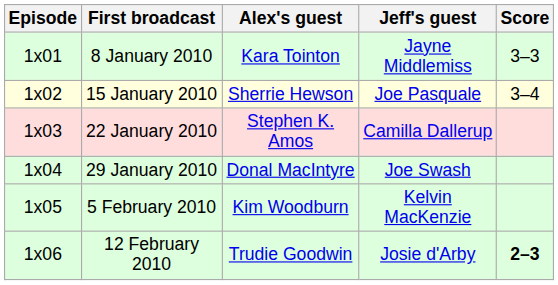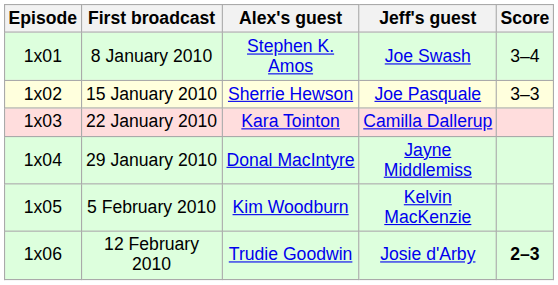8 January 2010 | Alex's guest: Kara Tointon -> Stephen K. Amos
8 January 2010 | Jeff's guest: Jayne Middlemiss -> Joe Swash
8 January 2010 | Score: 3–3 -> 3–4
15 January 2010 | Score: 3–4 -> 3–3
22 January 2010 | Alex's guest: Stephen K. Amos -> Kara Tointon
29 January 2010 | Jeff's guest: Joe Swash -> Jayne Middlemiss
